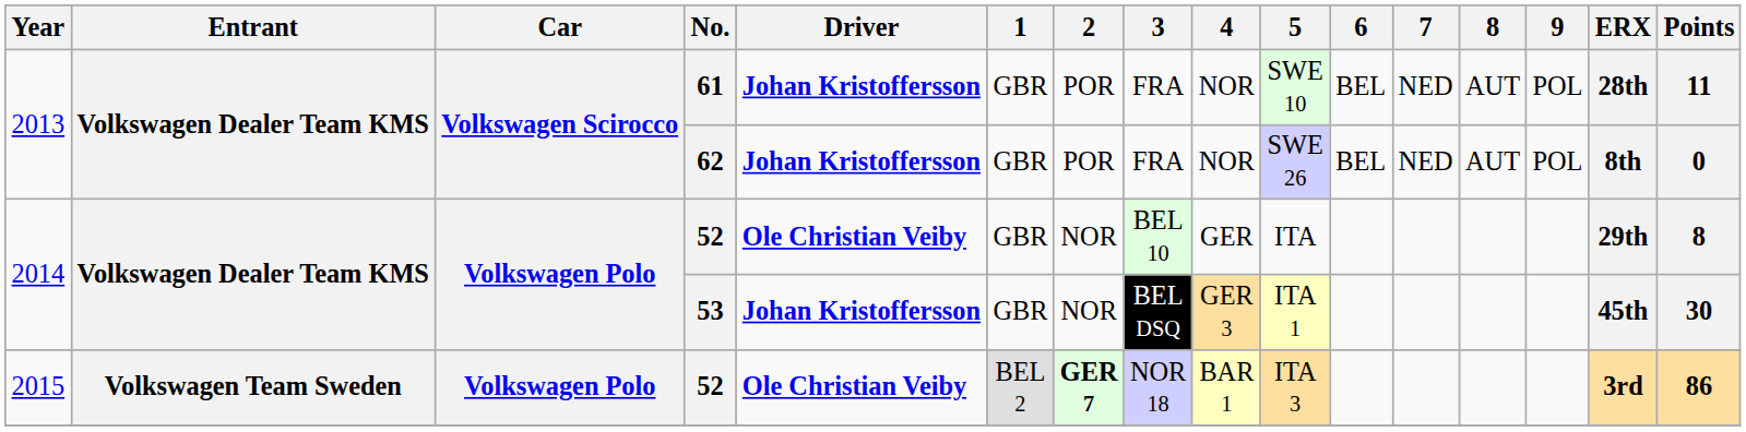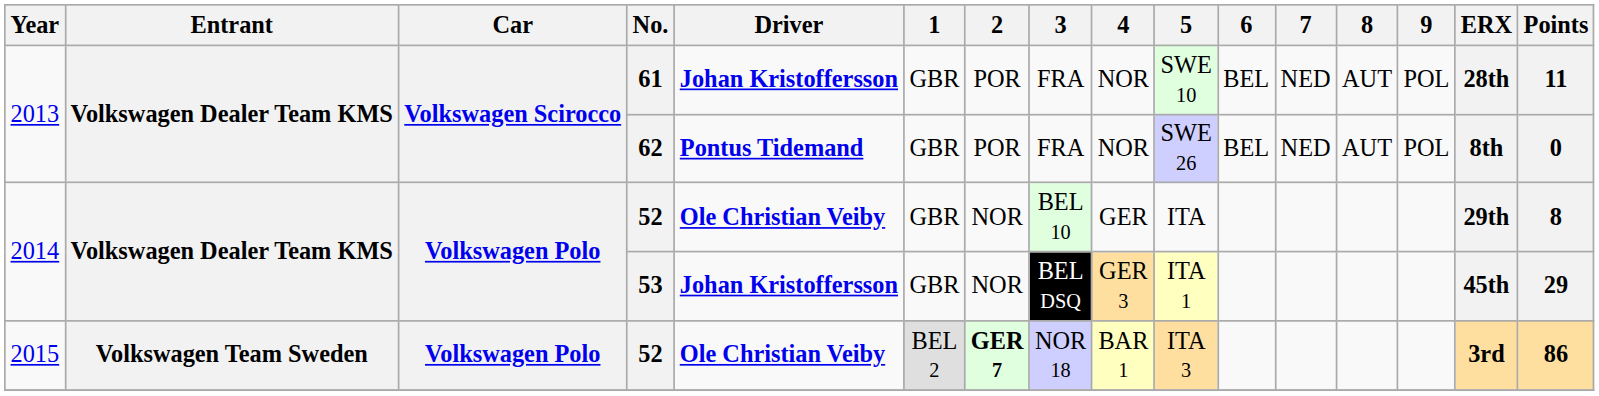62 | Driver: Johan Kristoffersson -> Pontus Tidemand
53 | Points: 30 -> 29
